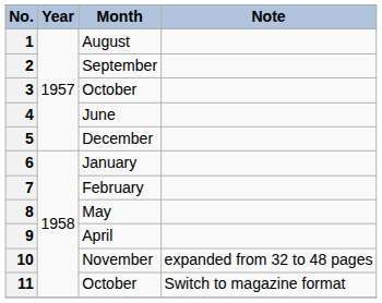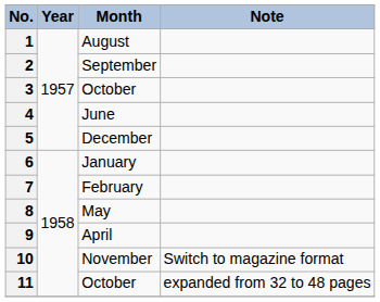10 | Note: expanded from 32 to 48 pages -> Switch to magazine format
11 | Note: Switch to magazine format -> expanded from 32 to 48 pages
